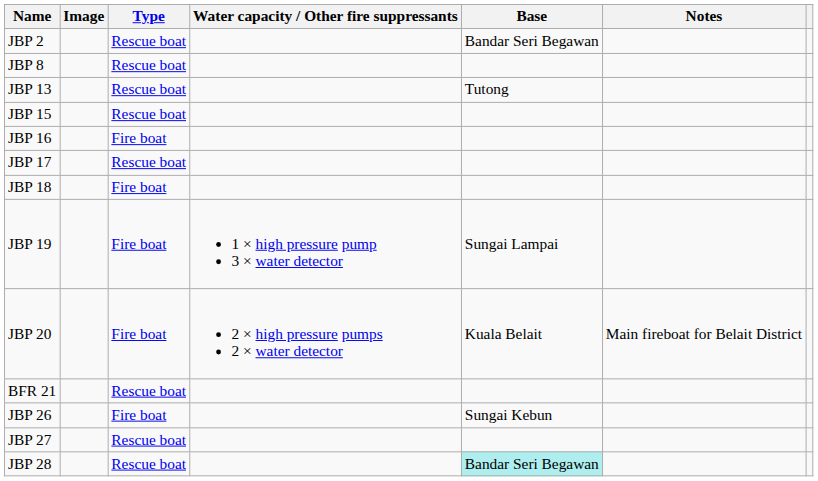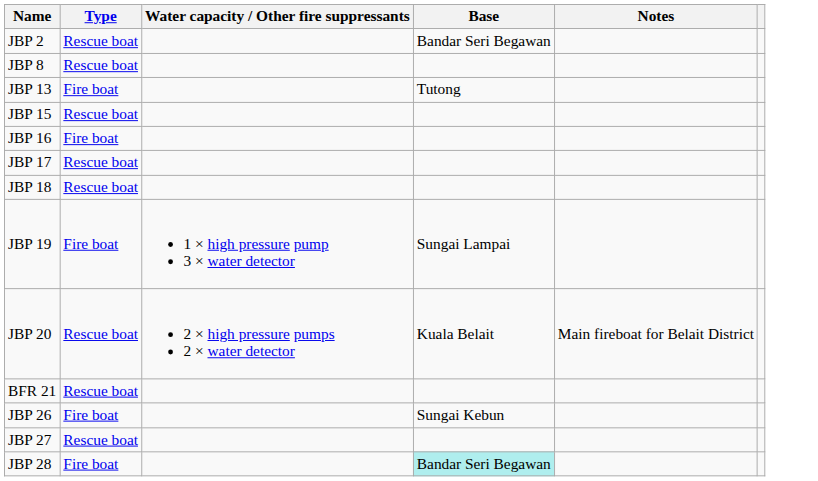- column: Image
JBP 13 | Type: Rescue boat -> Fire boat
JBP 18 | Type: Fire boat -> Rescue boat
JBP 20 | Type: Fire boat -> Rescue boat
JBP 28 | Type: Rescue boat -> Fire boat
